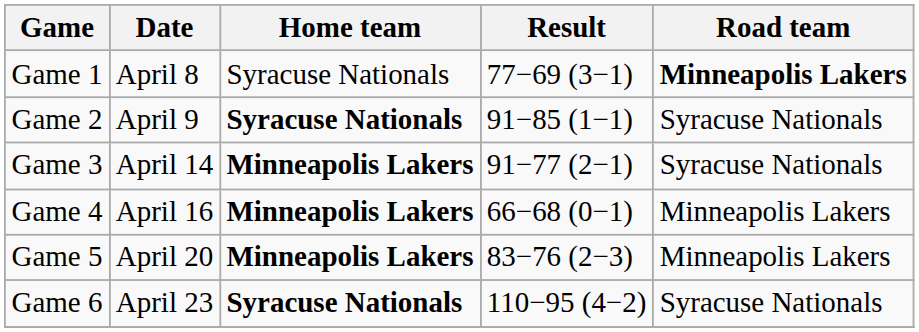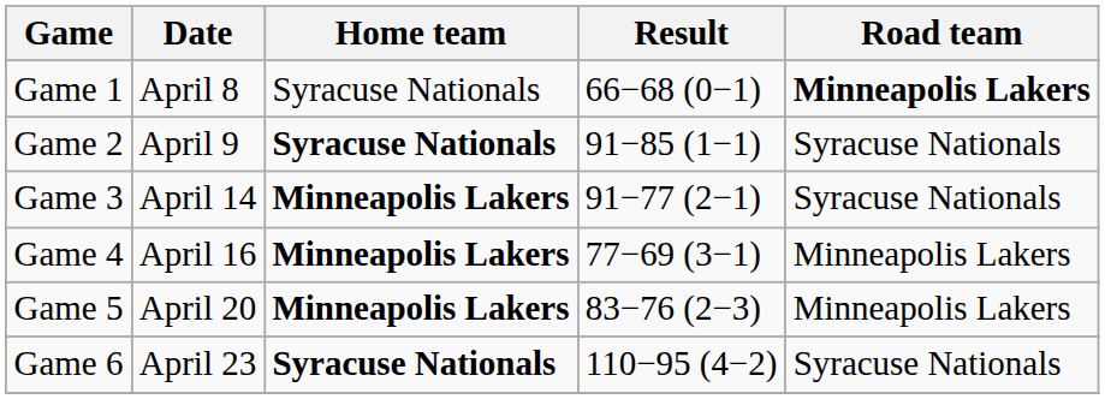Game 1 | Result: 77−69 (3−1) -> 66−68 (0−1)
Game 4 | Result: 66−68 (0−1) -> 77−69 (3−1)
